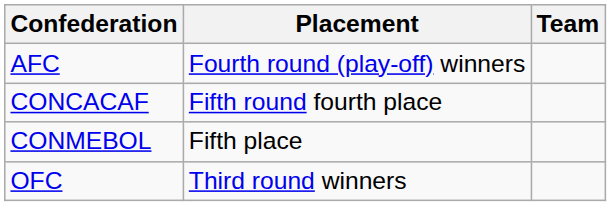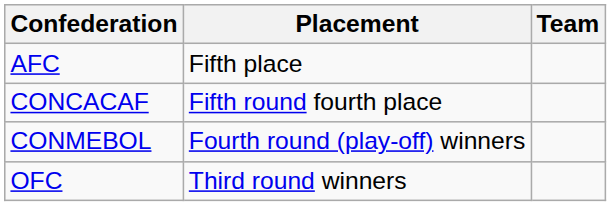AFC | Placement: Fourth round (play-off) winners -> Fifth place
CONMEBOL | Placement: Fifth place -> Fourth round (play-off) winners
